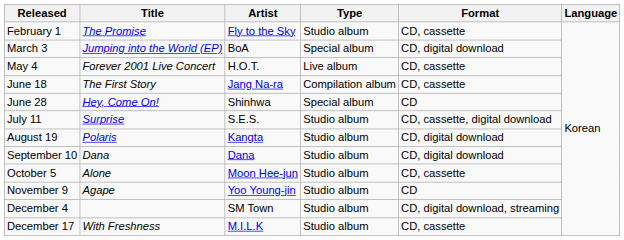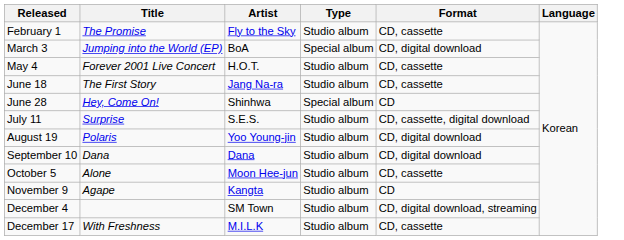May 4 | Type: Live album -> Studio album
June 18 | Type: Compilation album -> Studio album
August 19 | Artist: Kangta -> Yoo Young-jin
November 9 | Artist: Yoo Young-jin -> Kangta
